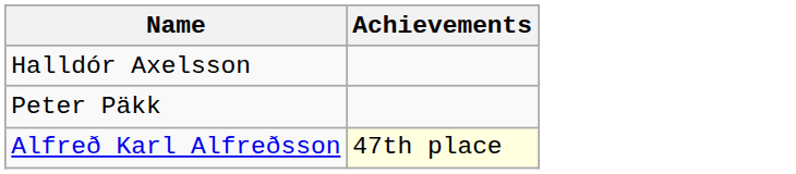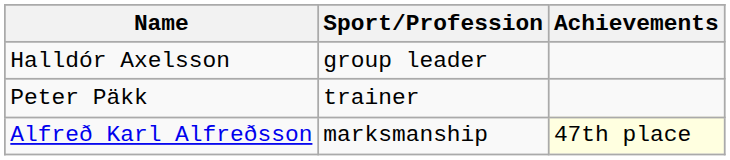+ column: Sport/Profession | group leader | trainer | marksmanship
